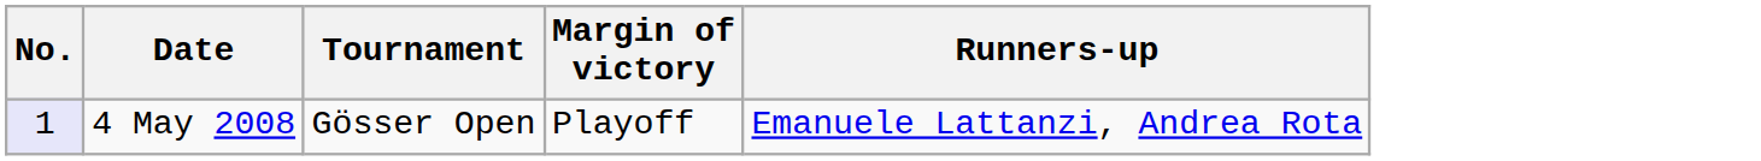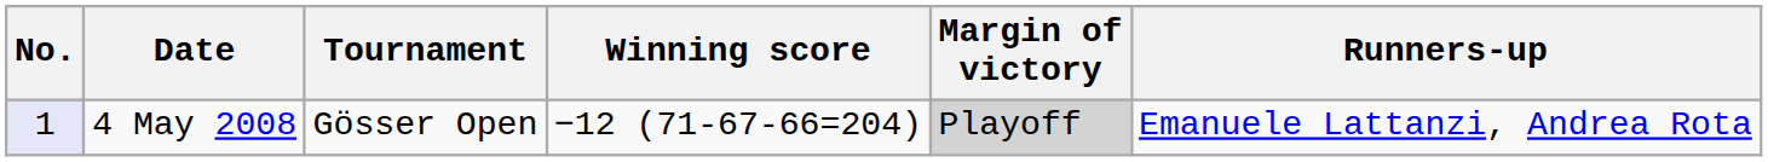+ column: Winning score | −12 (71-67-66=204)
4 May 2008 | Margin of victory: no background -> lightgrey background
